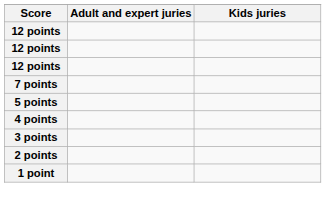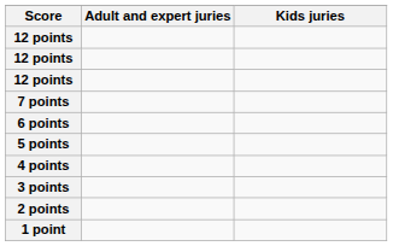+ row: 6 points
